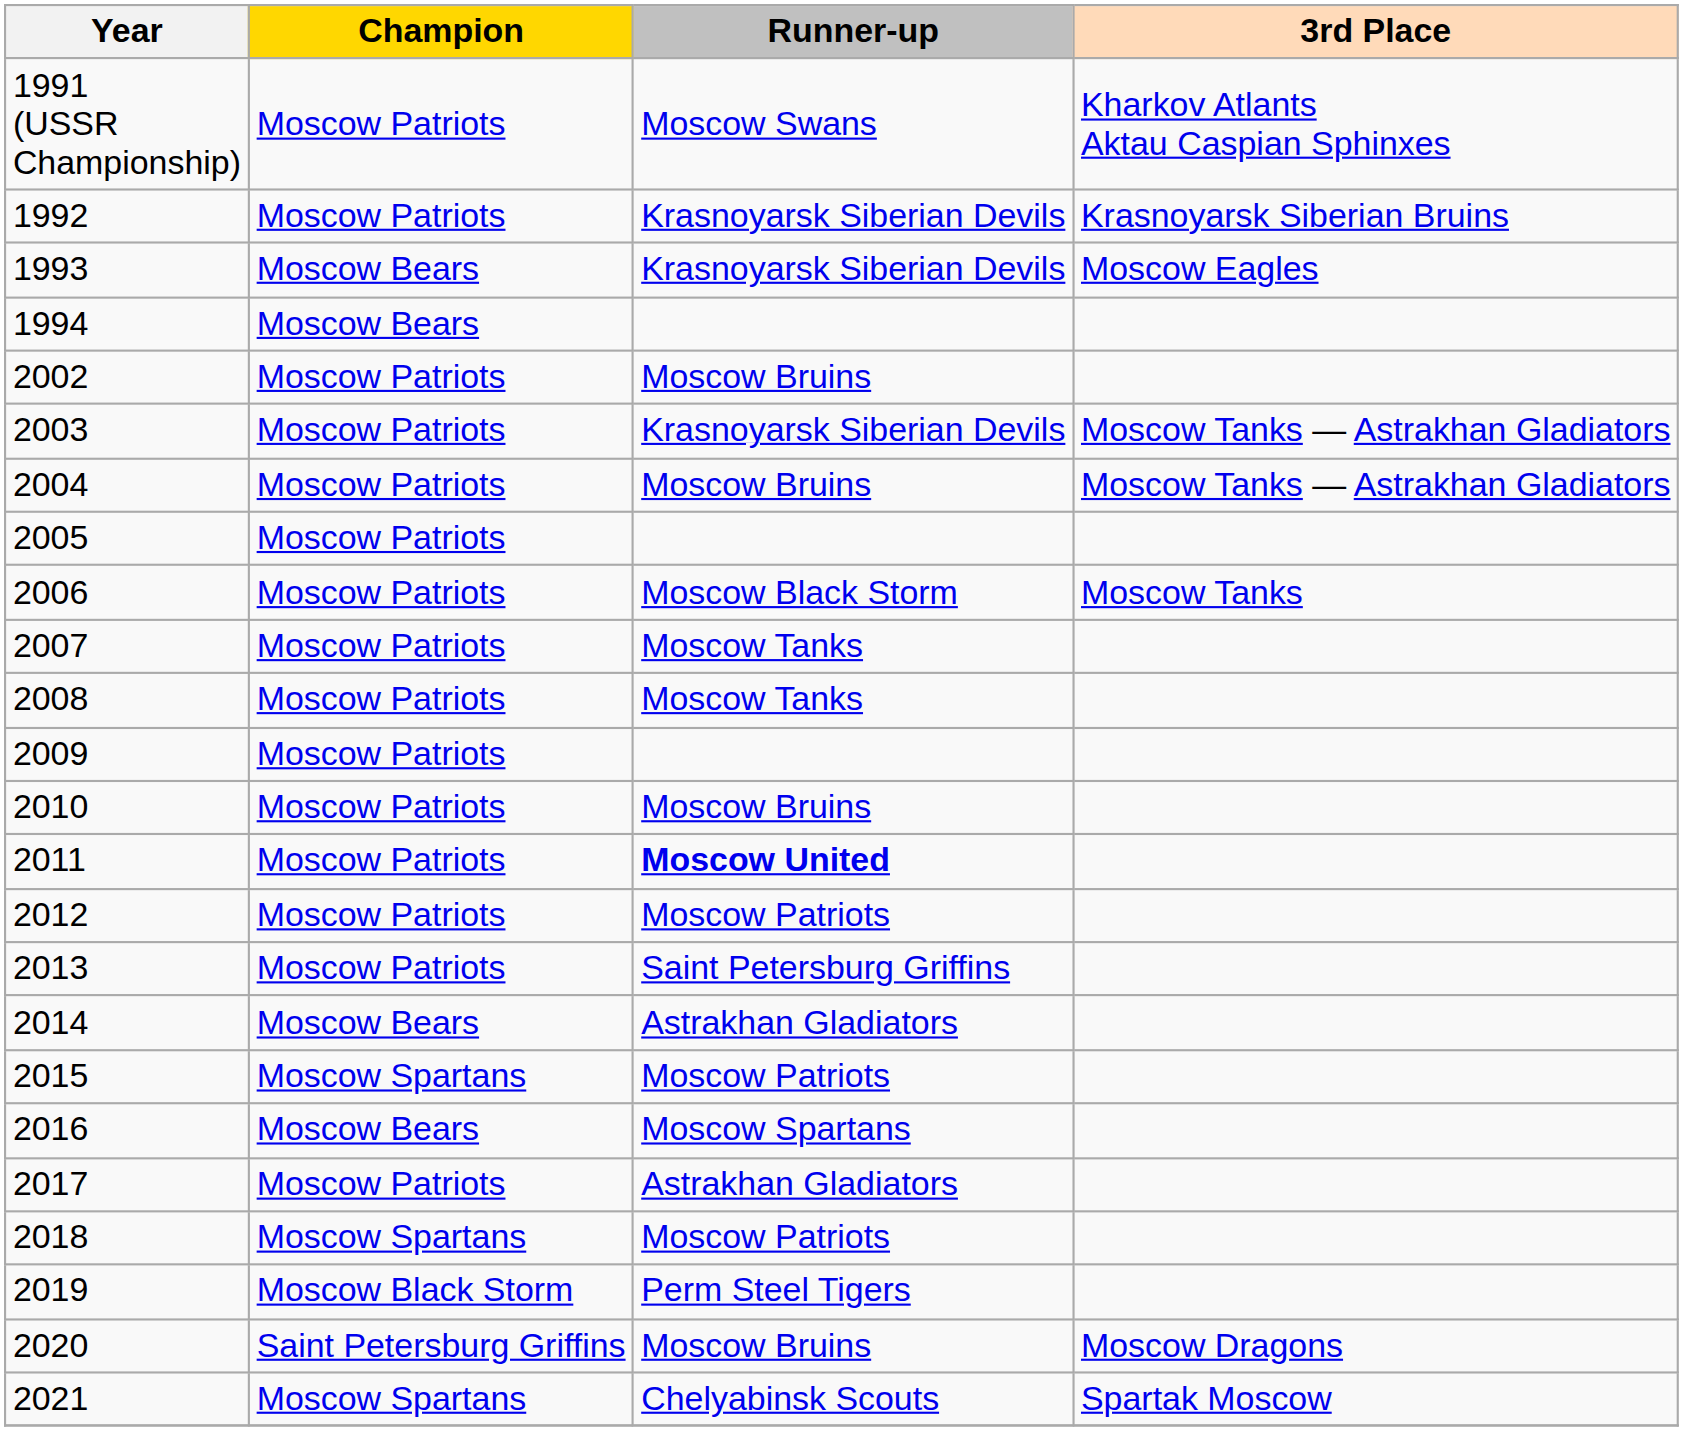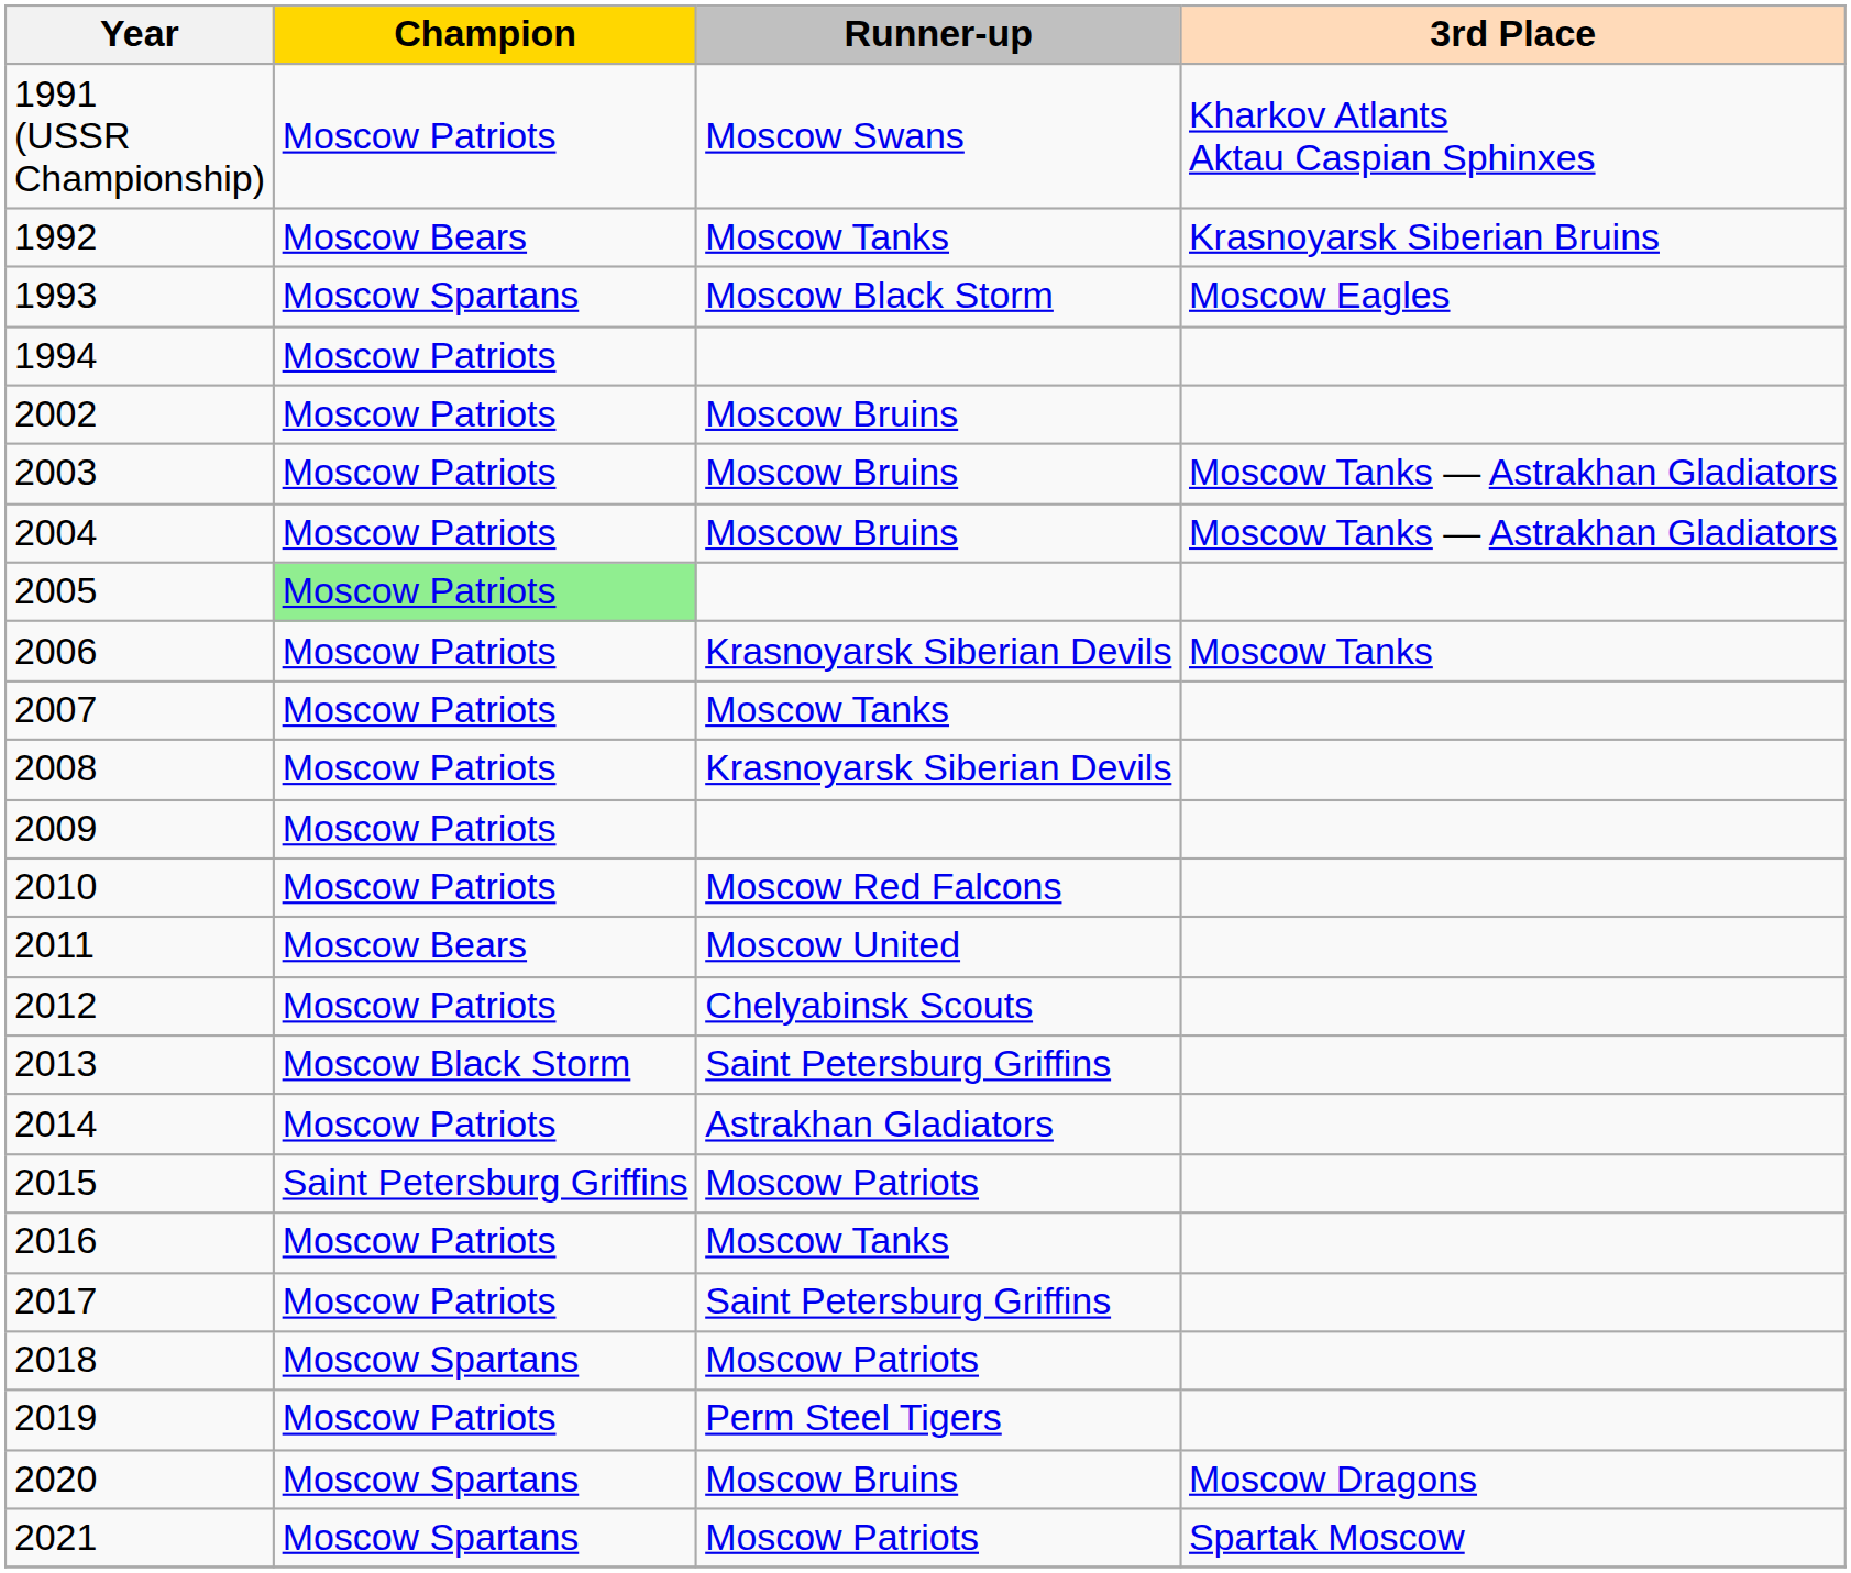1992 | Champion: Moscow Patriots -> Moscow Bears
1992 | Runner-up: Krasnoyarsk Siberian Devils -> Moscow Tanks
1993 | Champion: Moscow Bears -> Moscow Spartans
1993 | Runner-up: Krasnoyarsk Siberian Devils -> Moscow Black Storm
1994 | Champion: Moscow Bears -> Moscow Patriots
2003 | Runner-up: Krasnoyarsk Siberian Devils -> Moscow Bruins
2005 | Champion: no background -> lightgreen background
2006 | Runner-up: Moscow Black Storm -> Krasnoyarsk Siberian Devils
2008 | Runner-up: Moscow Tanks -> Krasnoyarsk Siberian Devils
2010 | Runner-up: Moscow Bruins -> Moscow Red Falcons
2011 | Champion: Moscow Patriots -> Moscow Bears
2011 | Runner-up: bold -> normal
2012 | Runner-up: Moscow Patriots -> Chelyabinsk Scouts
2013 | Champion: Moscow Patriots -> Moscow Black Storm
2014 | Champion: Moscow Bears -> Moscow Patriots
2015 | Champion: Moscow Spartans -> Saint Petersburg Griffins
2016 | Champion: Moscow Bears -> Moscow Patriots
2016 | Runner-up: Moscow Spartans -> Moscow Tanks
2017 | Runner-up: Astrakhan Gladiators -> Saint Petersburg Griffins
2019 | Champion: Moscow Black Storm -> Moscow Patriots
2020 | Champion: Saint Petersburg Griffins -> Moscow Spartans
2021 | Runner-up: Chelyabinsk Scouts -> Moscow Patriots
